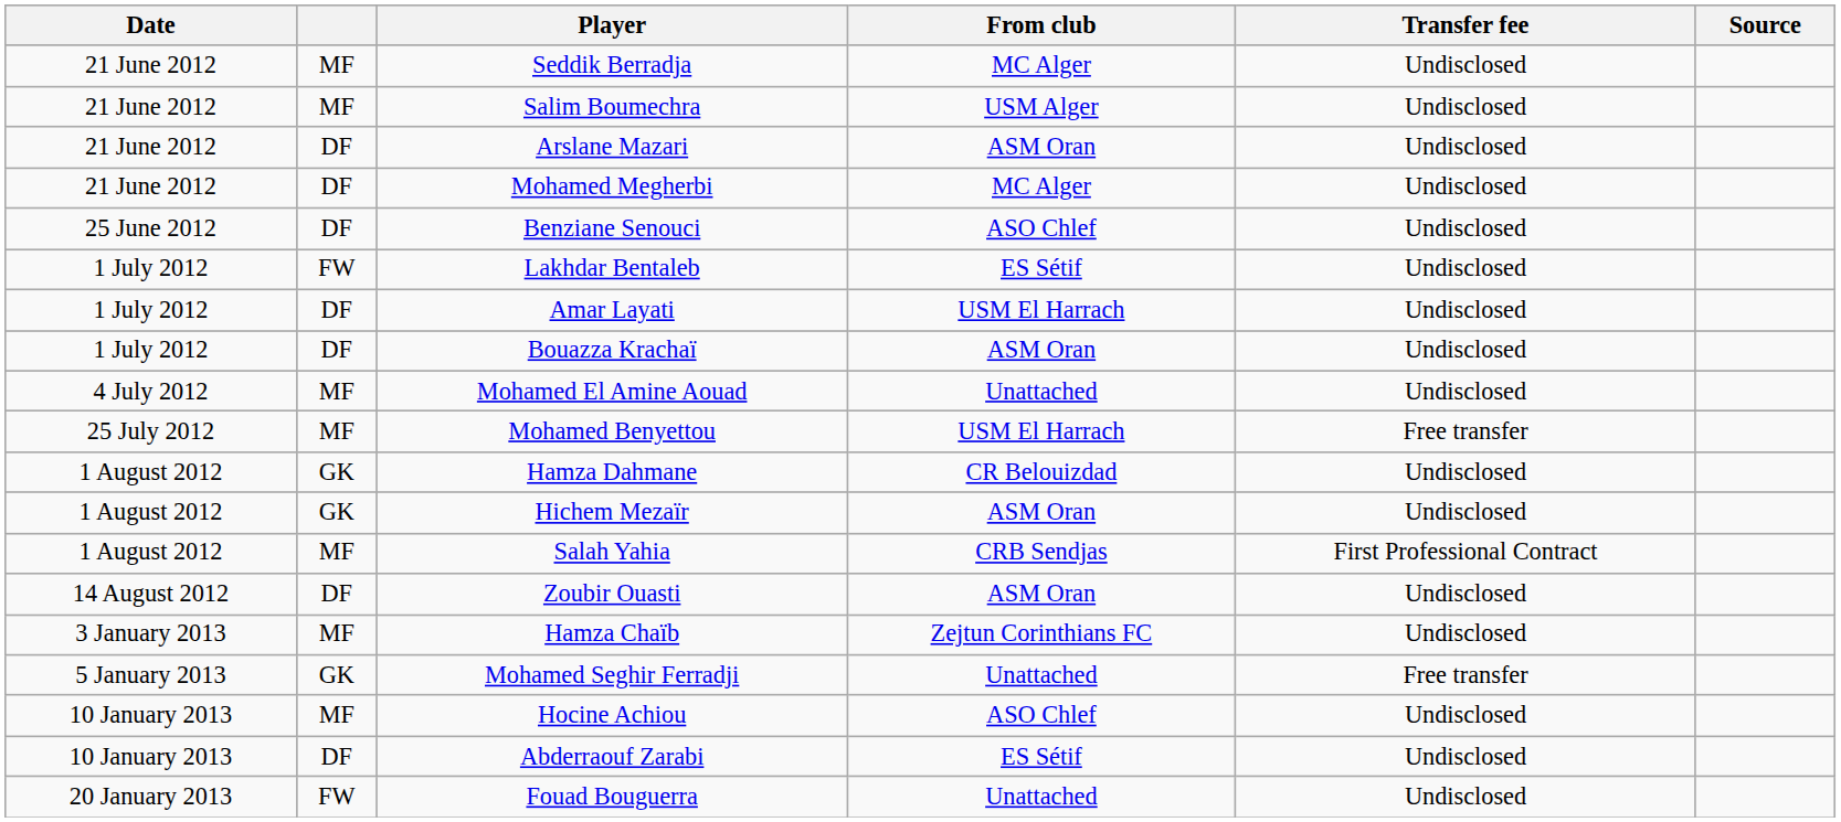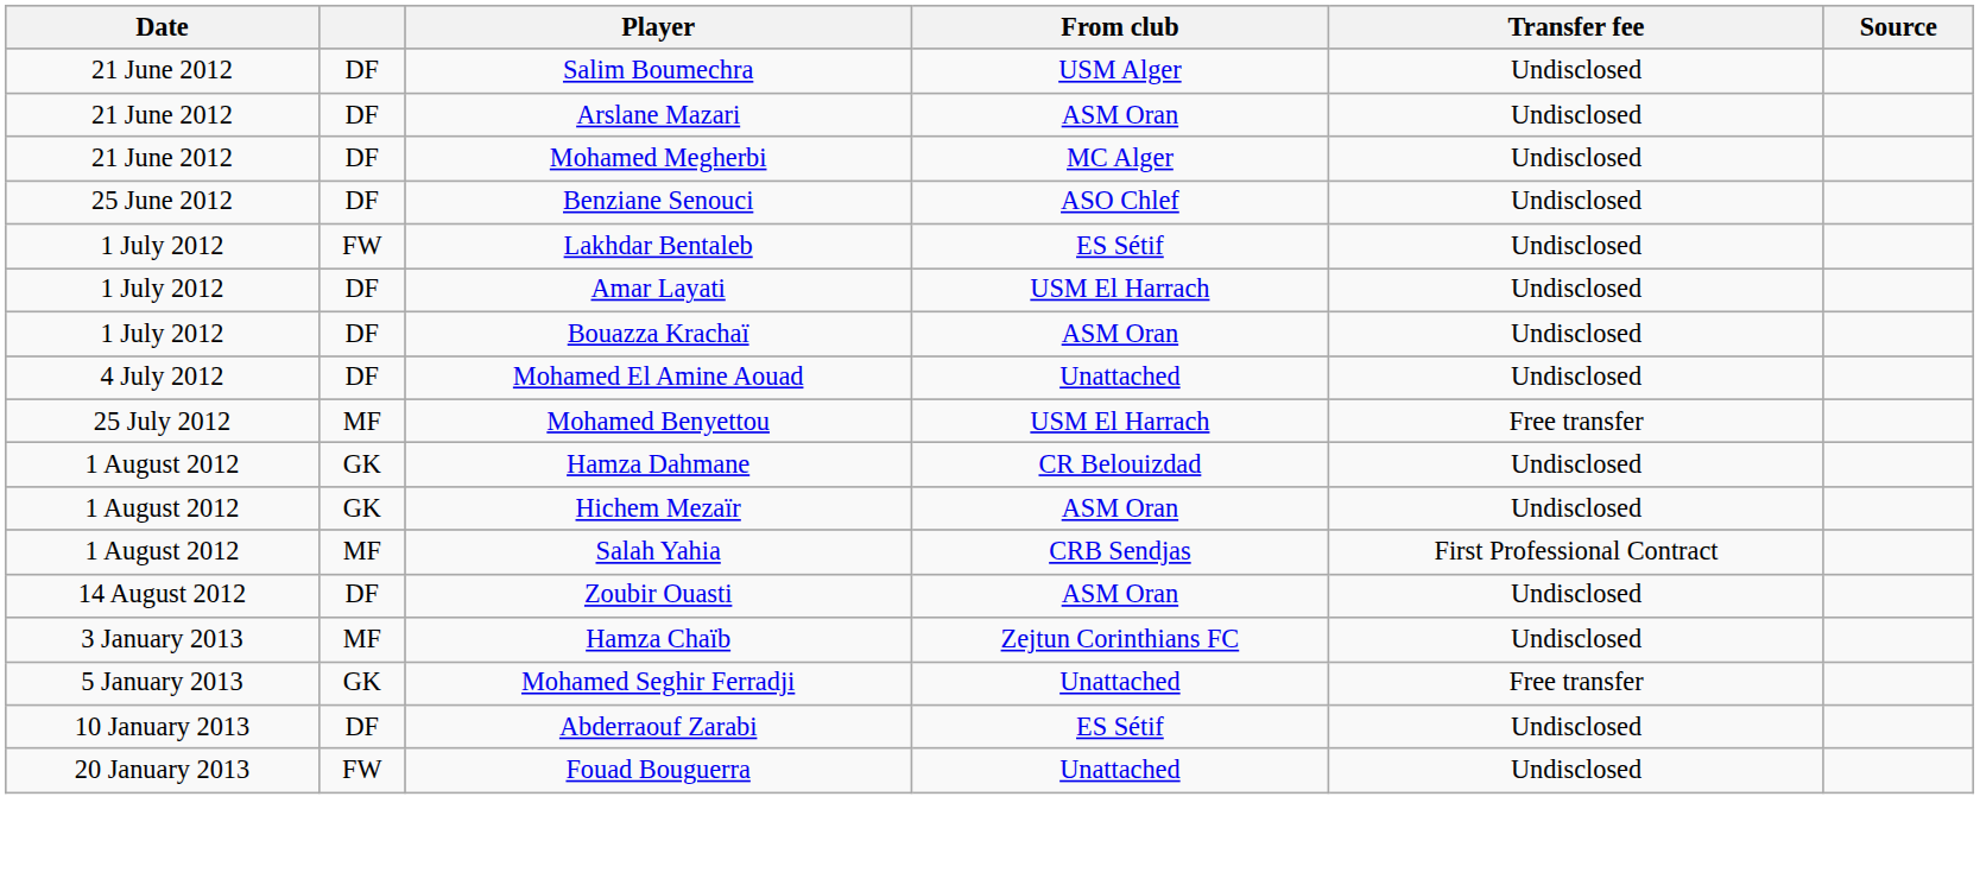- row: 21 June 2012 | MF | Seddik Berradja | MC Alger | Undisclosed
Salim Boumechra | column 2: MF -> DF
Mohamed El Amine Aouad | column 2: MF -> DF
- row: 10 January 2013 | MF | Hocine Achiou | ASO Chlef | Undisclosed
